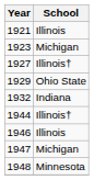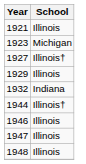1929 | School: Ohio State -> Illinois
1947 | School: Michigan -> Illinois
1948 | School: Minnesota -> Illinois
